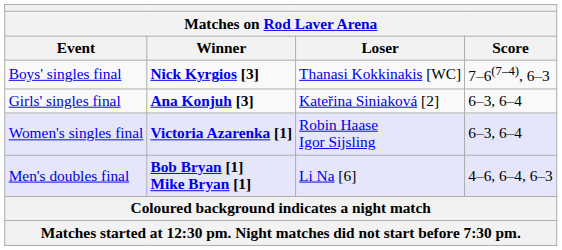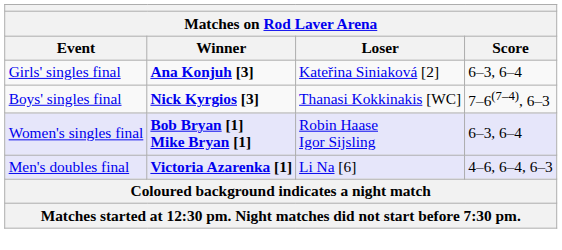rows swapped: Girls' singles final <-> Boys' singles final
Women's singles final | Winner: Victoria Azarenka [1] -> Bob Bryan [1] Mike Bryan [1]
Men's doubles final | Winner: Bob Bryan [1] Mike Bryan [1] -> Victoria Azarenka [1]
